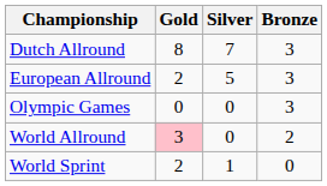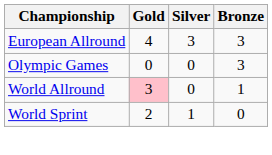- row: Dutch Allround | 8 | 7 | 3
European Allround | Gold: 2 -> 4
European Allround | Silver: 5 -> 3
World Allround | Bronze: 2 -> 1
